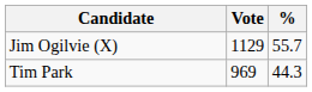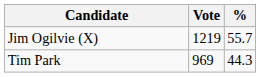Jim Ogilvie (X) | Vote: 1129 -> 1219
